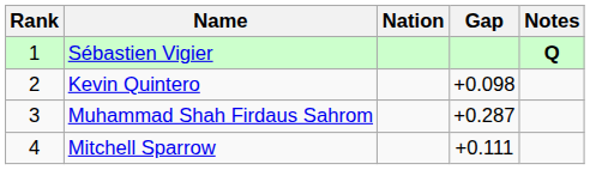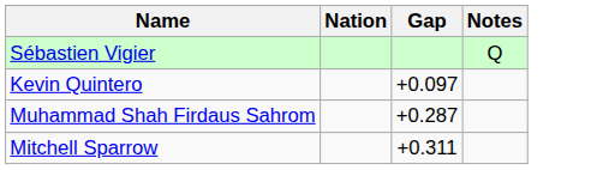- column: Rank | 1 | 2 | 3 | 4
Sébastien Vigier | Notes: bold -> normal
Kevin Quintero | Gap: +0.098 -> +0.097
Mitchell Sparrow | Gap: +0.111 -> +0.311
